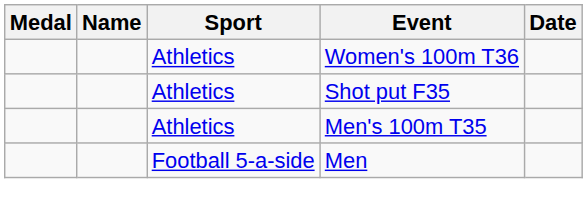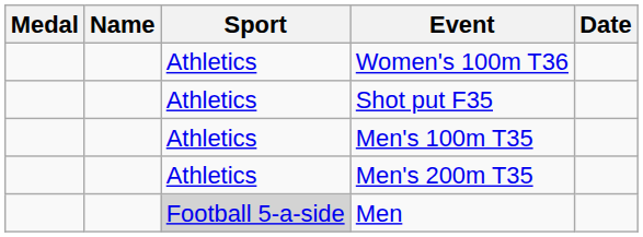+ row: Athletics | Men's 200m T35
Men | Sport: no background -> lightgrey background
